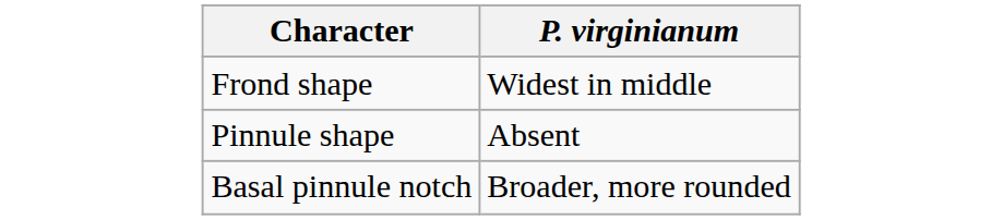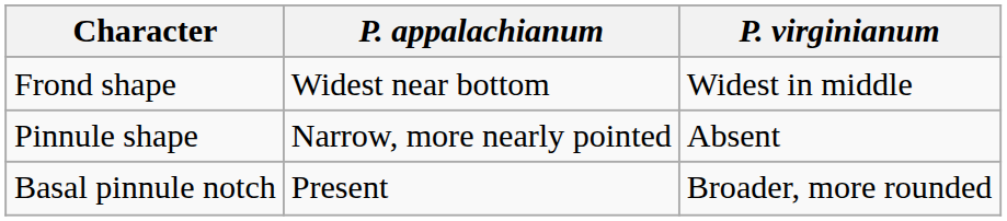+ column: P. appalachianum | Widest near bottom | Narrow, more nearly pointed | Present
